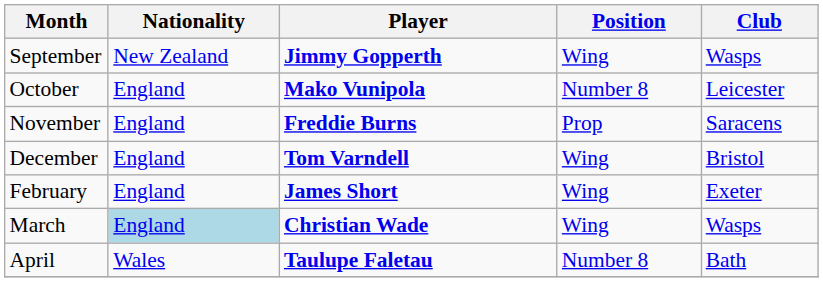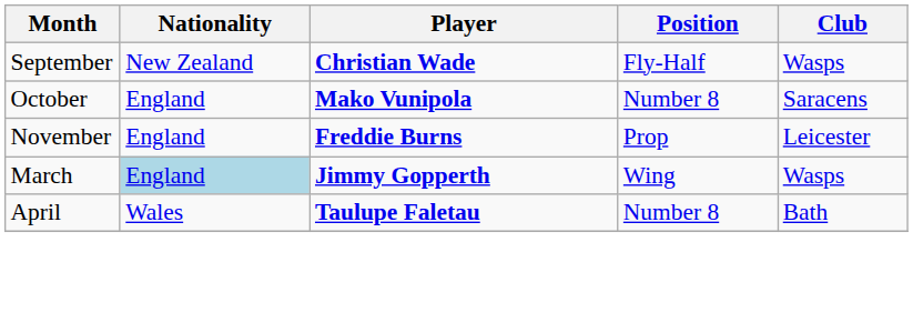September | Player: Jimmy Gopperth -> Christian Wade
September | Position: Wing -> Fly-Half
October | Club: Leicester -> Saracens
November | Club: Saracens -> Leicester
- row: December | England | Tom Varndell | Wing | Bristol
- row: February | England | James Short | Wing | Exeter
March | Player: Christian Wade -> Jimmy Gopperth
